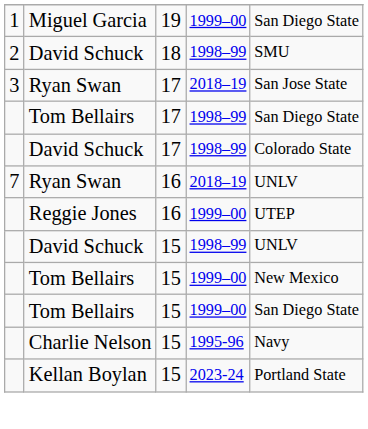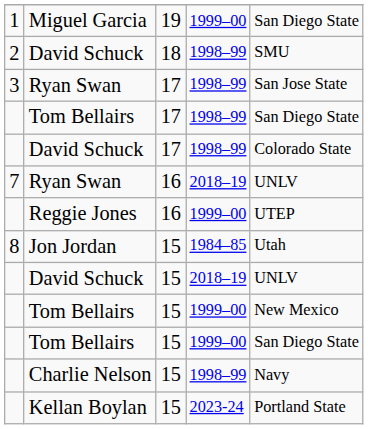Ryan Swan / 17 | column 4: 2018–19 -> 1998–99
+ row: 8 | Jon Jordan | 15 | 1984–85 | Utah
David Schuck / 15 | column 4: 1998–99 -> 2018–19
Charlie Nelson | column 4: 1995-96 -> 1998–99
